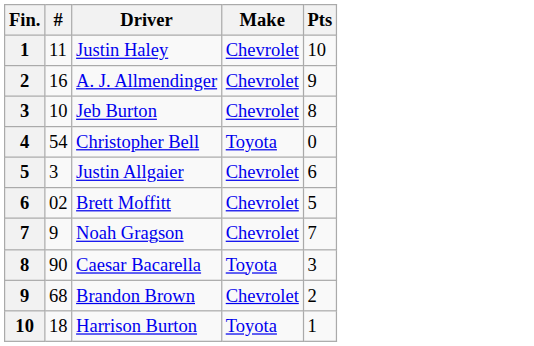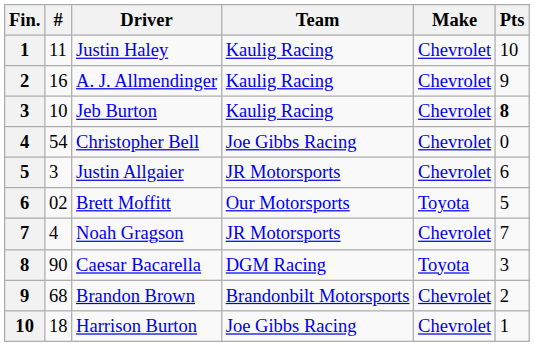+ column: Team | Kaulig Racing | Kaulig Racing | Kaulig Racing | Joe Gibbs Racing | JR Motorsports | Our Motorsports | JR Motorsports | DGM Racing | Brandonbilt Motorsports | Joe Gibbs Racing
Jeb Burton | Pts: normal -> bold
Christopher Bell | Make: Toyota -> Chevrolet
Brett Moffitt | Make: Chevrolet -> Toyota
Noah Gragson | #: 9 -> 4
Harrison Burton | Make: Toyota -> Chevrolet
